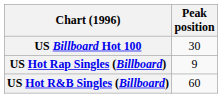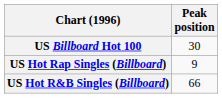US Hot R&B Singles (Billboard) | Peak position: 60 -> 66
